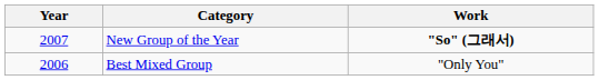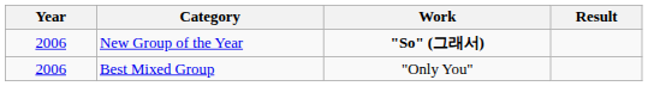+ column: Result
New Group of the Year | Year: 2007 -> 2006
